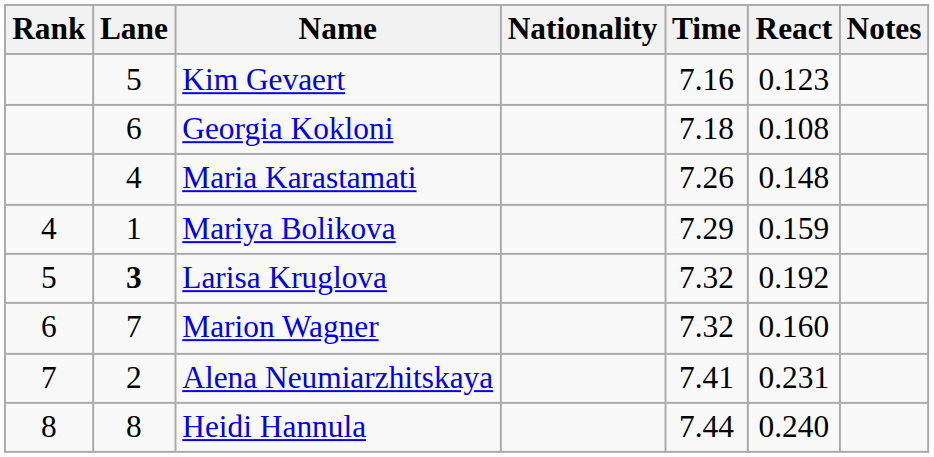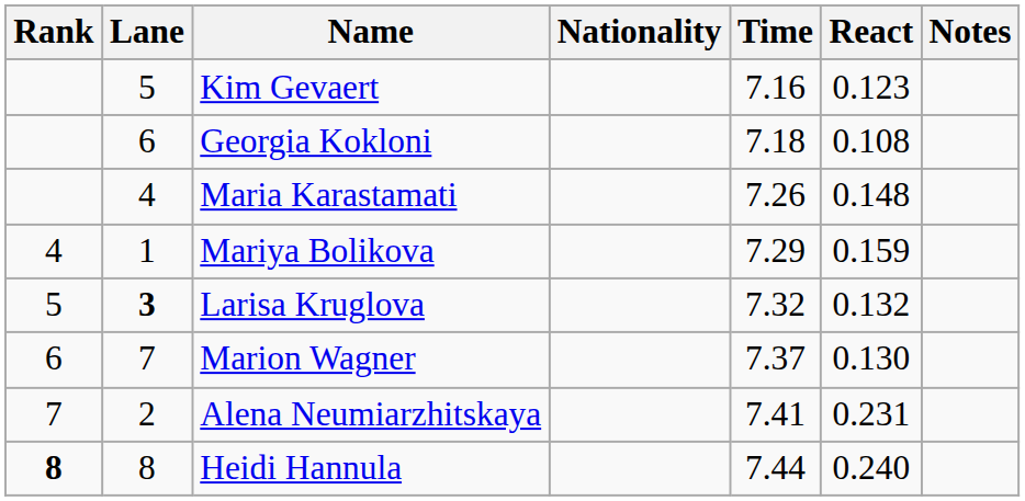Larisa Kruglova | React: 0.192 -> 0.132
Marion Wagner | Time: 7.32 -> 7.37
Marion Wagner | React: 0.160 -> 0.130
Heidi Hannula | Rank: normal -> bold
